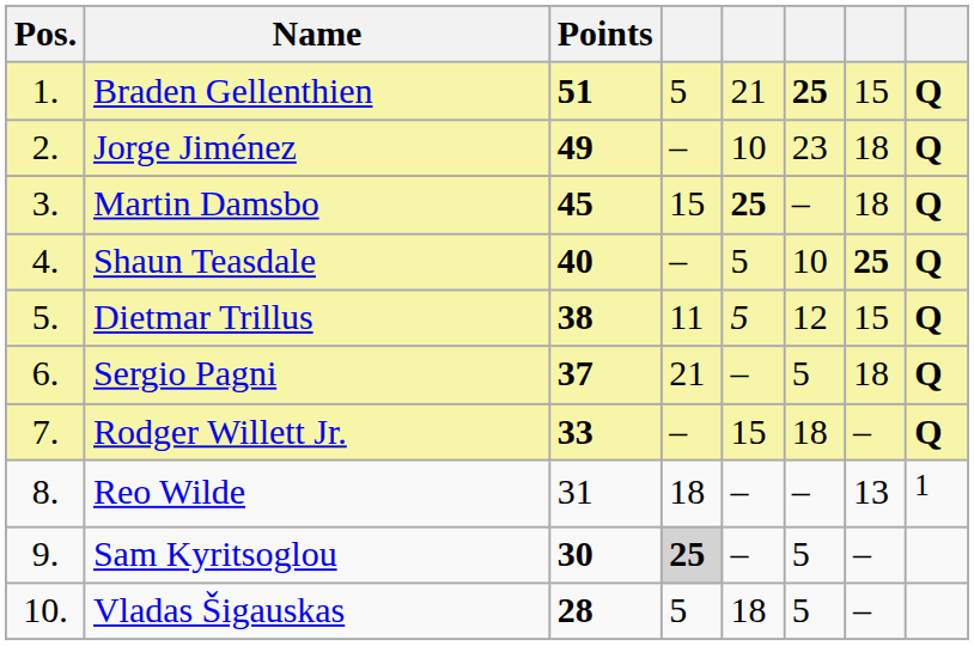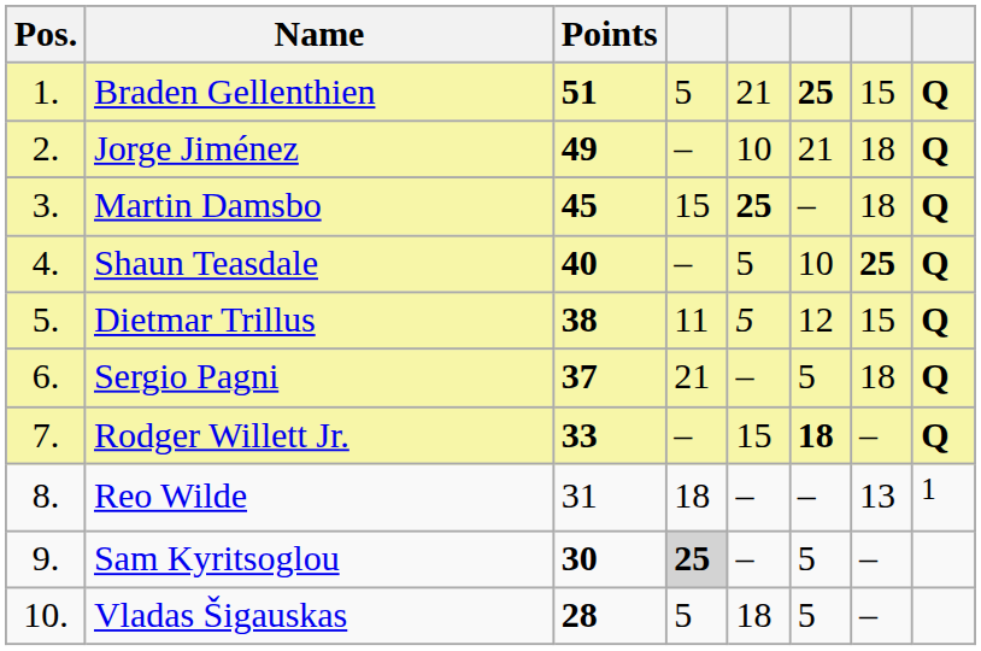Jorge Jiménez | column 6: 23 -> 21
Rodger Willett Jr. | column 6: normal -> bold
